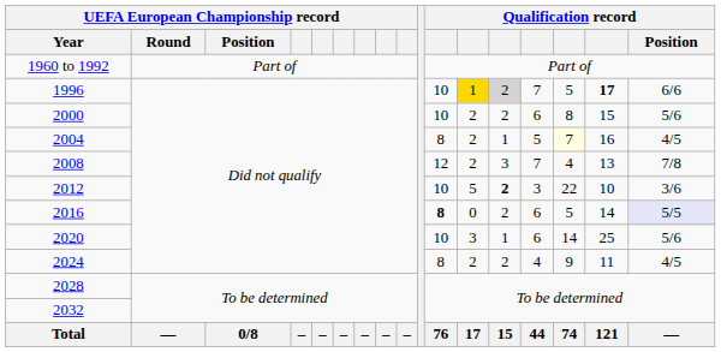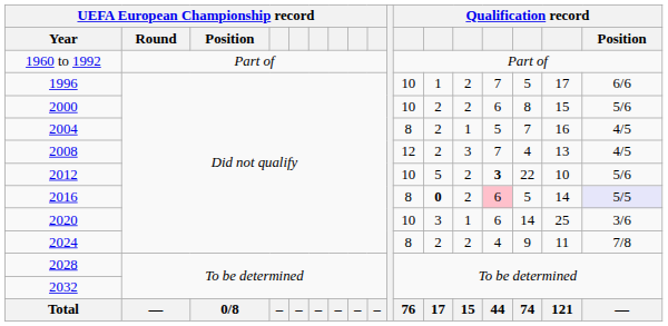1996 | column 12: gold background -> no background
1996 | column 13: lightgrey background -> no background
1996 | column 16: bold -> normal
2004 | column 15: lightyellow background -> no background
2008 | Qualification record / Position: 7/8 -> 4/5
2012 | column 13: bold -> normal
2012 | column 14: normal -> bold
2012 | Qualification record / Position: 3/6 -> 5/6
2016 | column 11: bold -> normal
2016 | column 12: normal -> bold
2016 | column 14: no background -> pink background
2020 | Qualification record / Position: 5/6 -> 3/6
2024 | Qualification record / Position: 4/5 -> 7/8
